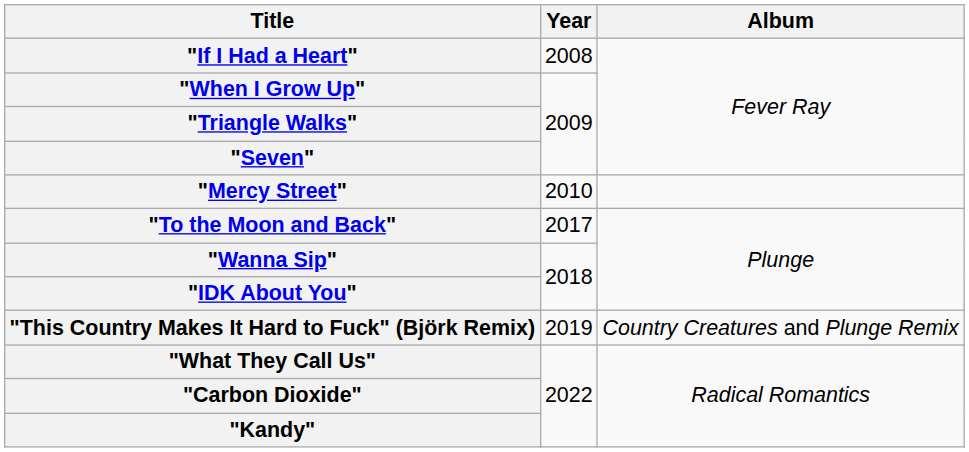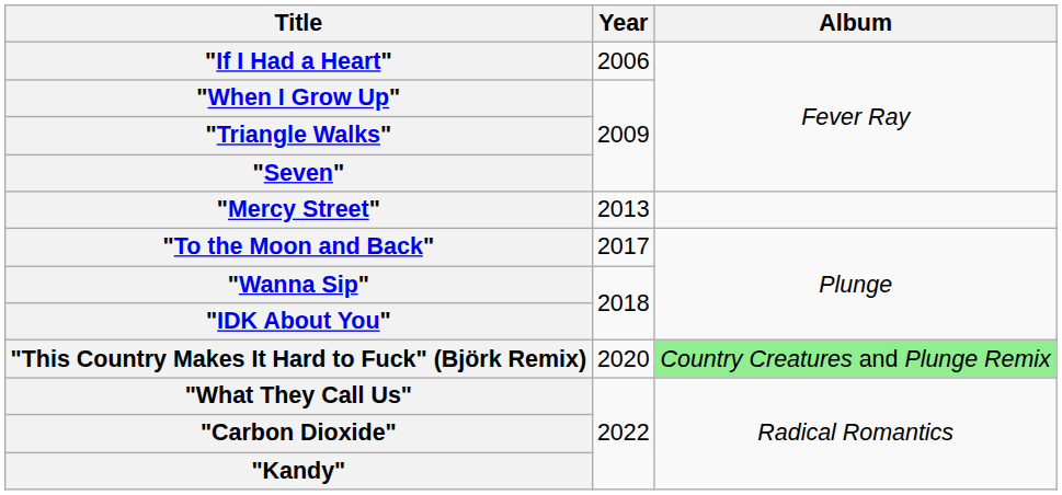"If I Had a Heart" | Year: 2008 -> 2006
"Mercy Street" | Year: 2010 -> 2013
"This Country Makes It Hard to Fuck" (Björk Remix) | Year: 2019 -> 2020
"This Country Makes It Hard to Fuck" (Björk Remix) | Album: no background -> lightgreen background
